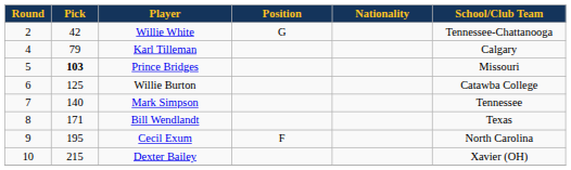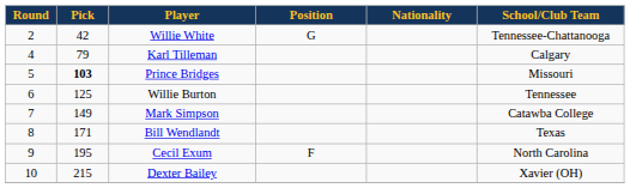Willie Burton | School/Club Team: Catawba College -> Tennessee
Mark Simpson | Pick: 140 -> 149
Mark Simpson | School/Club Team: Tennessee -> Catawba College
